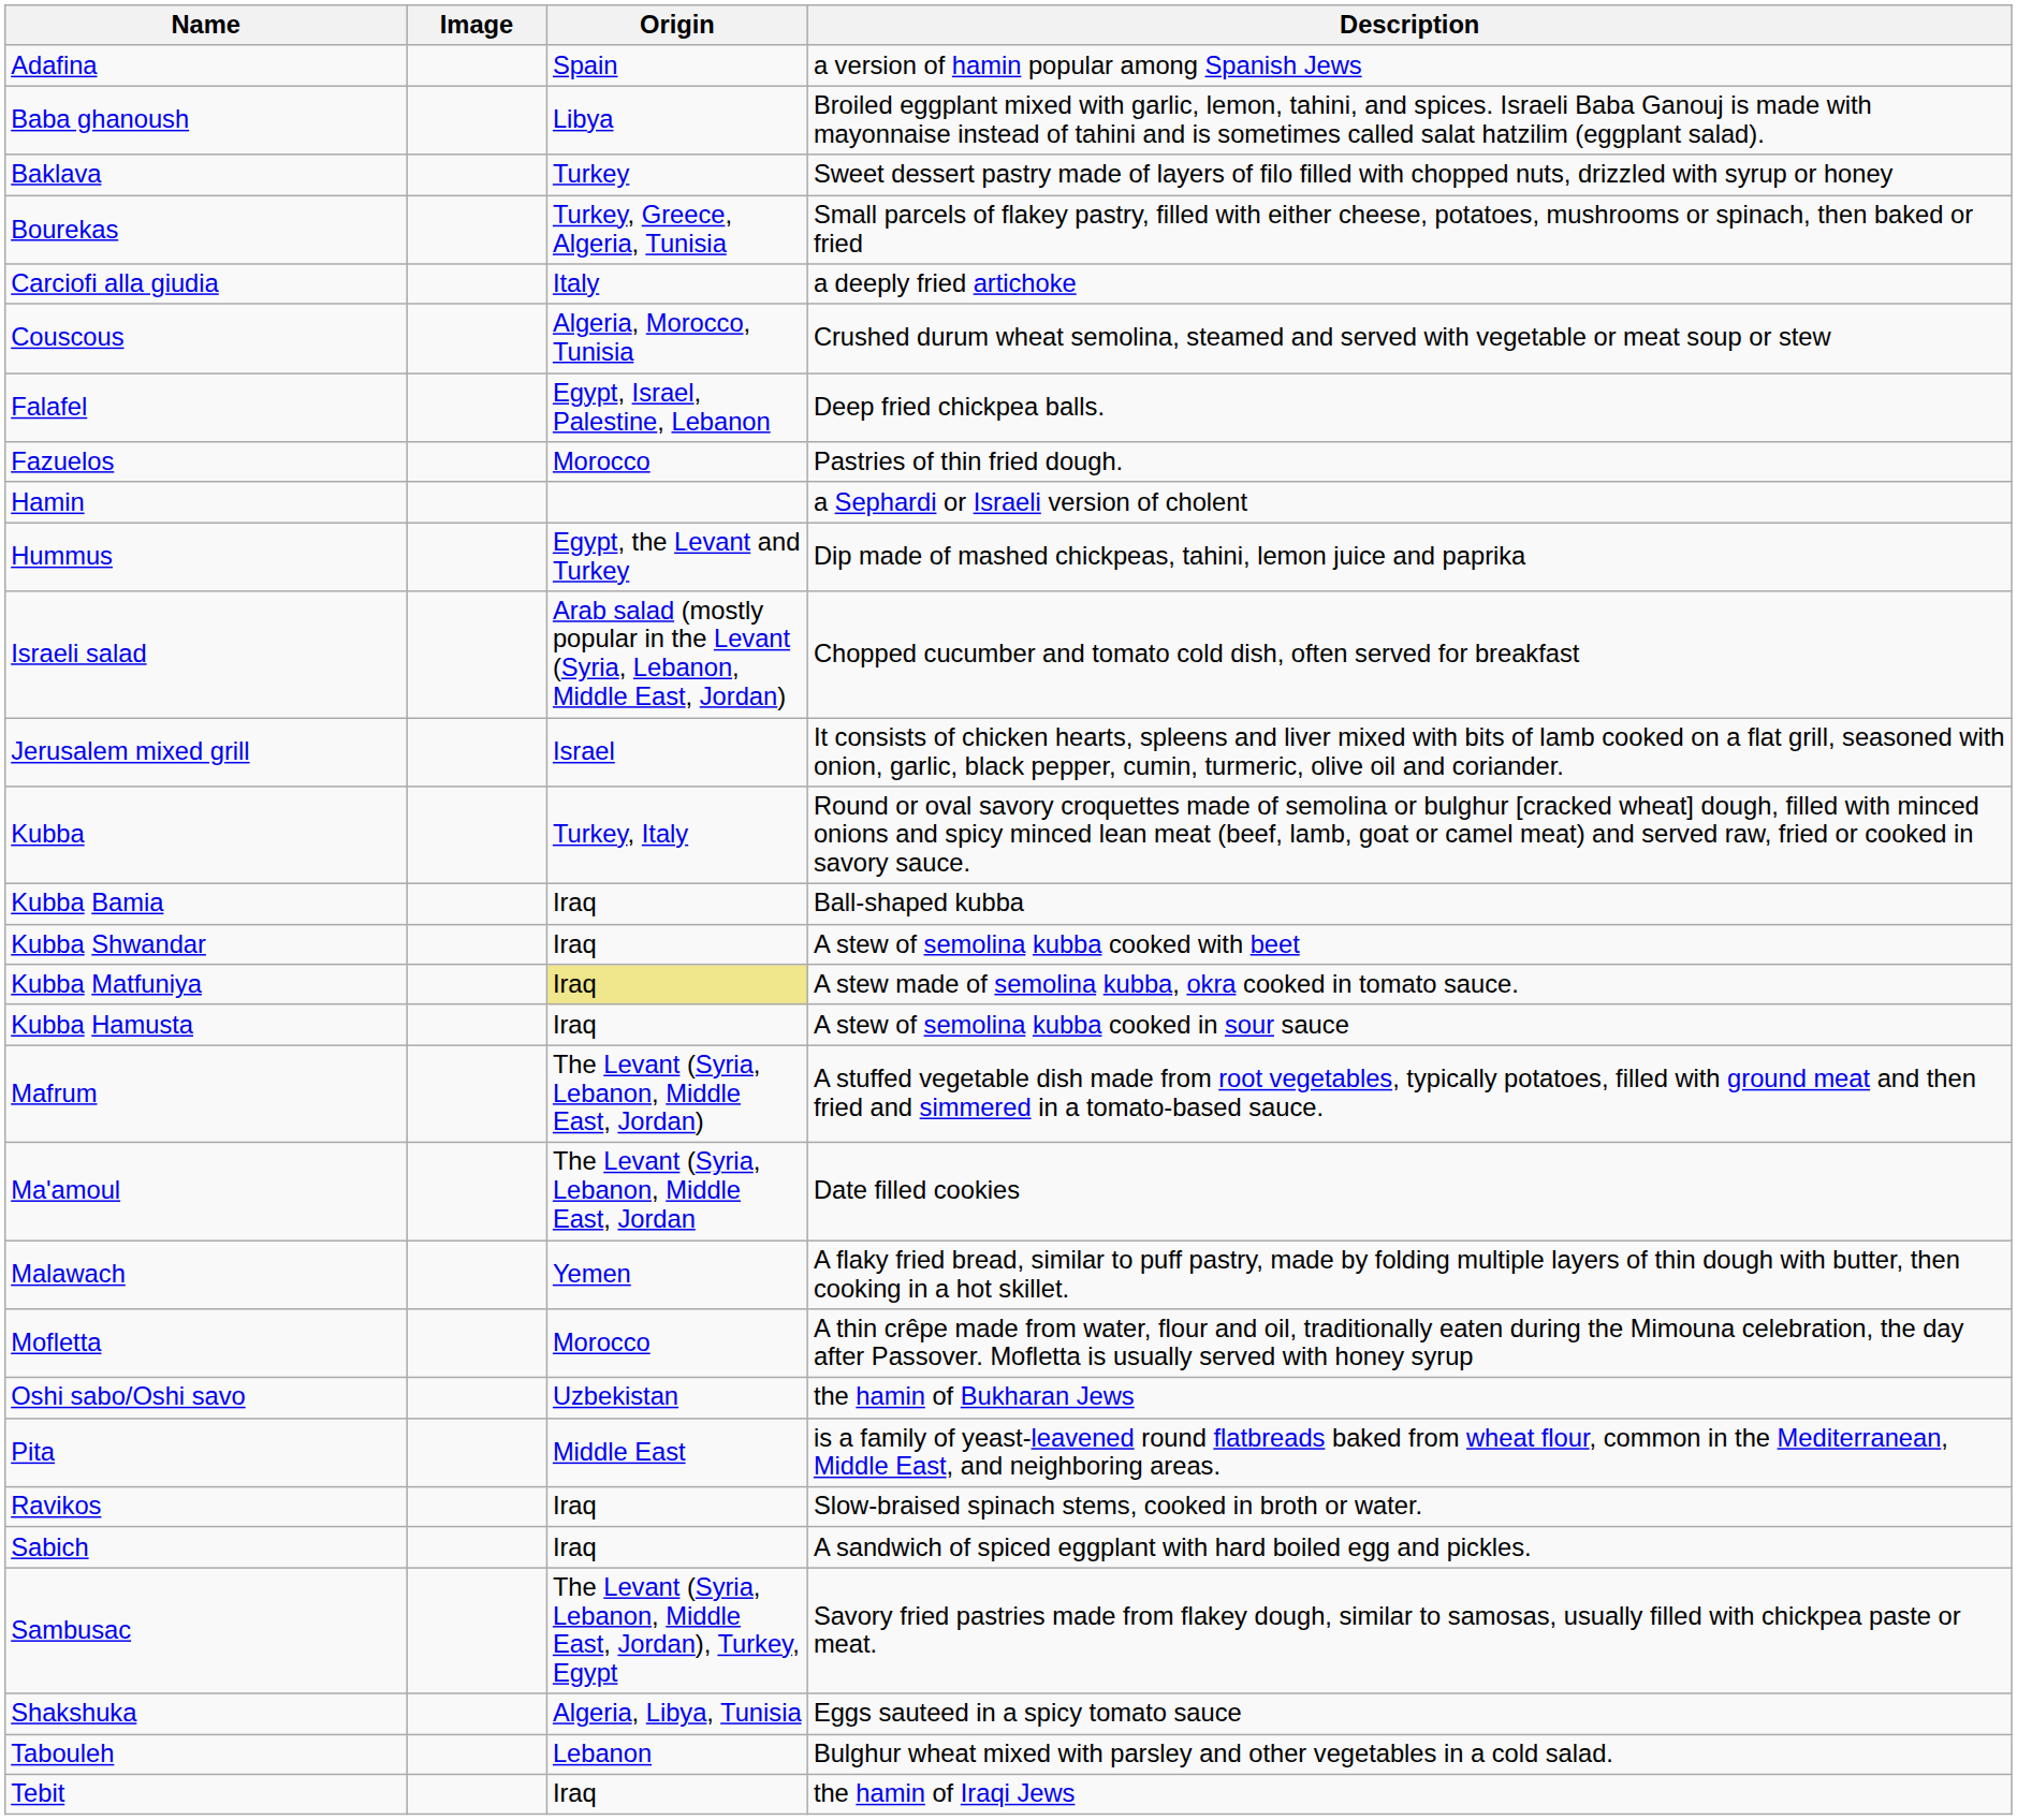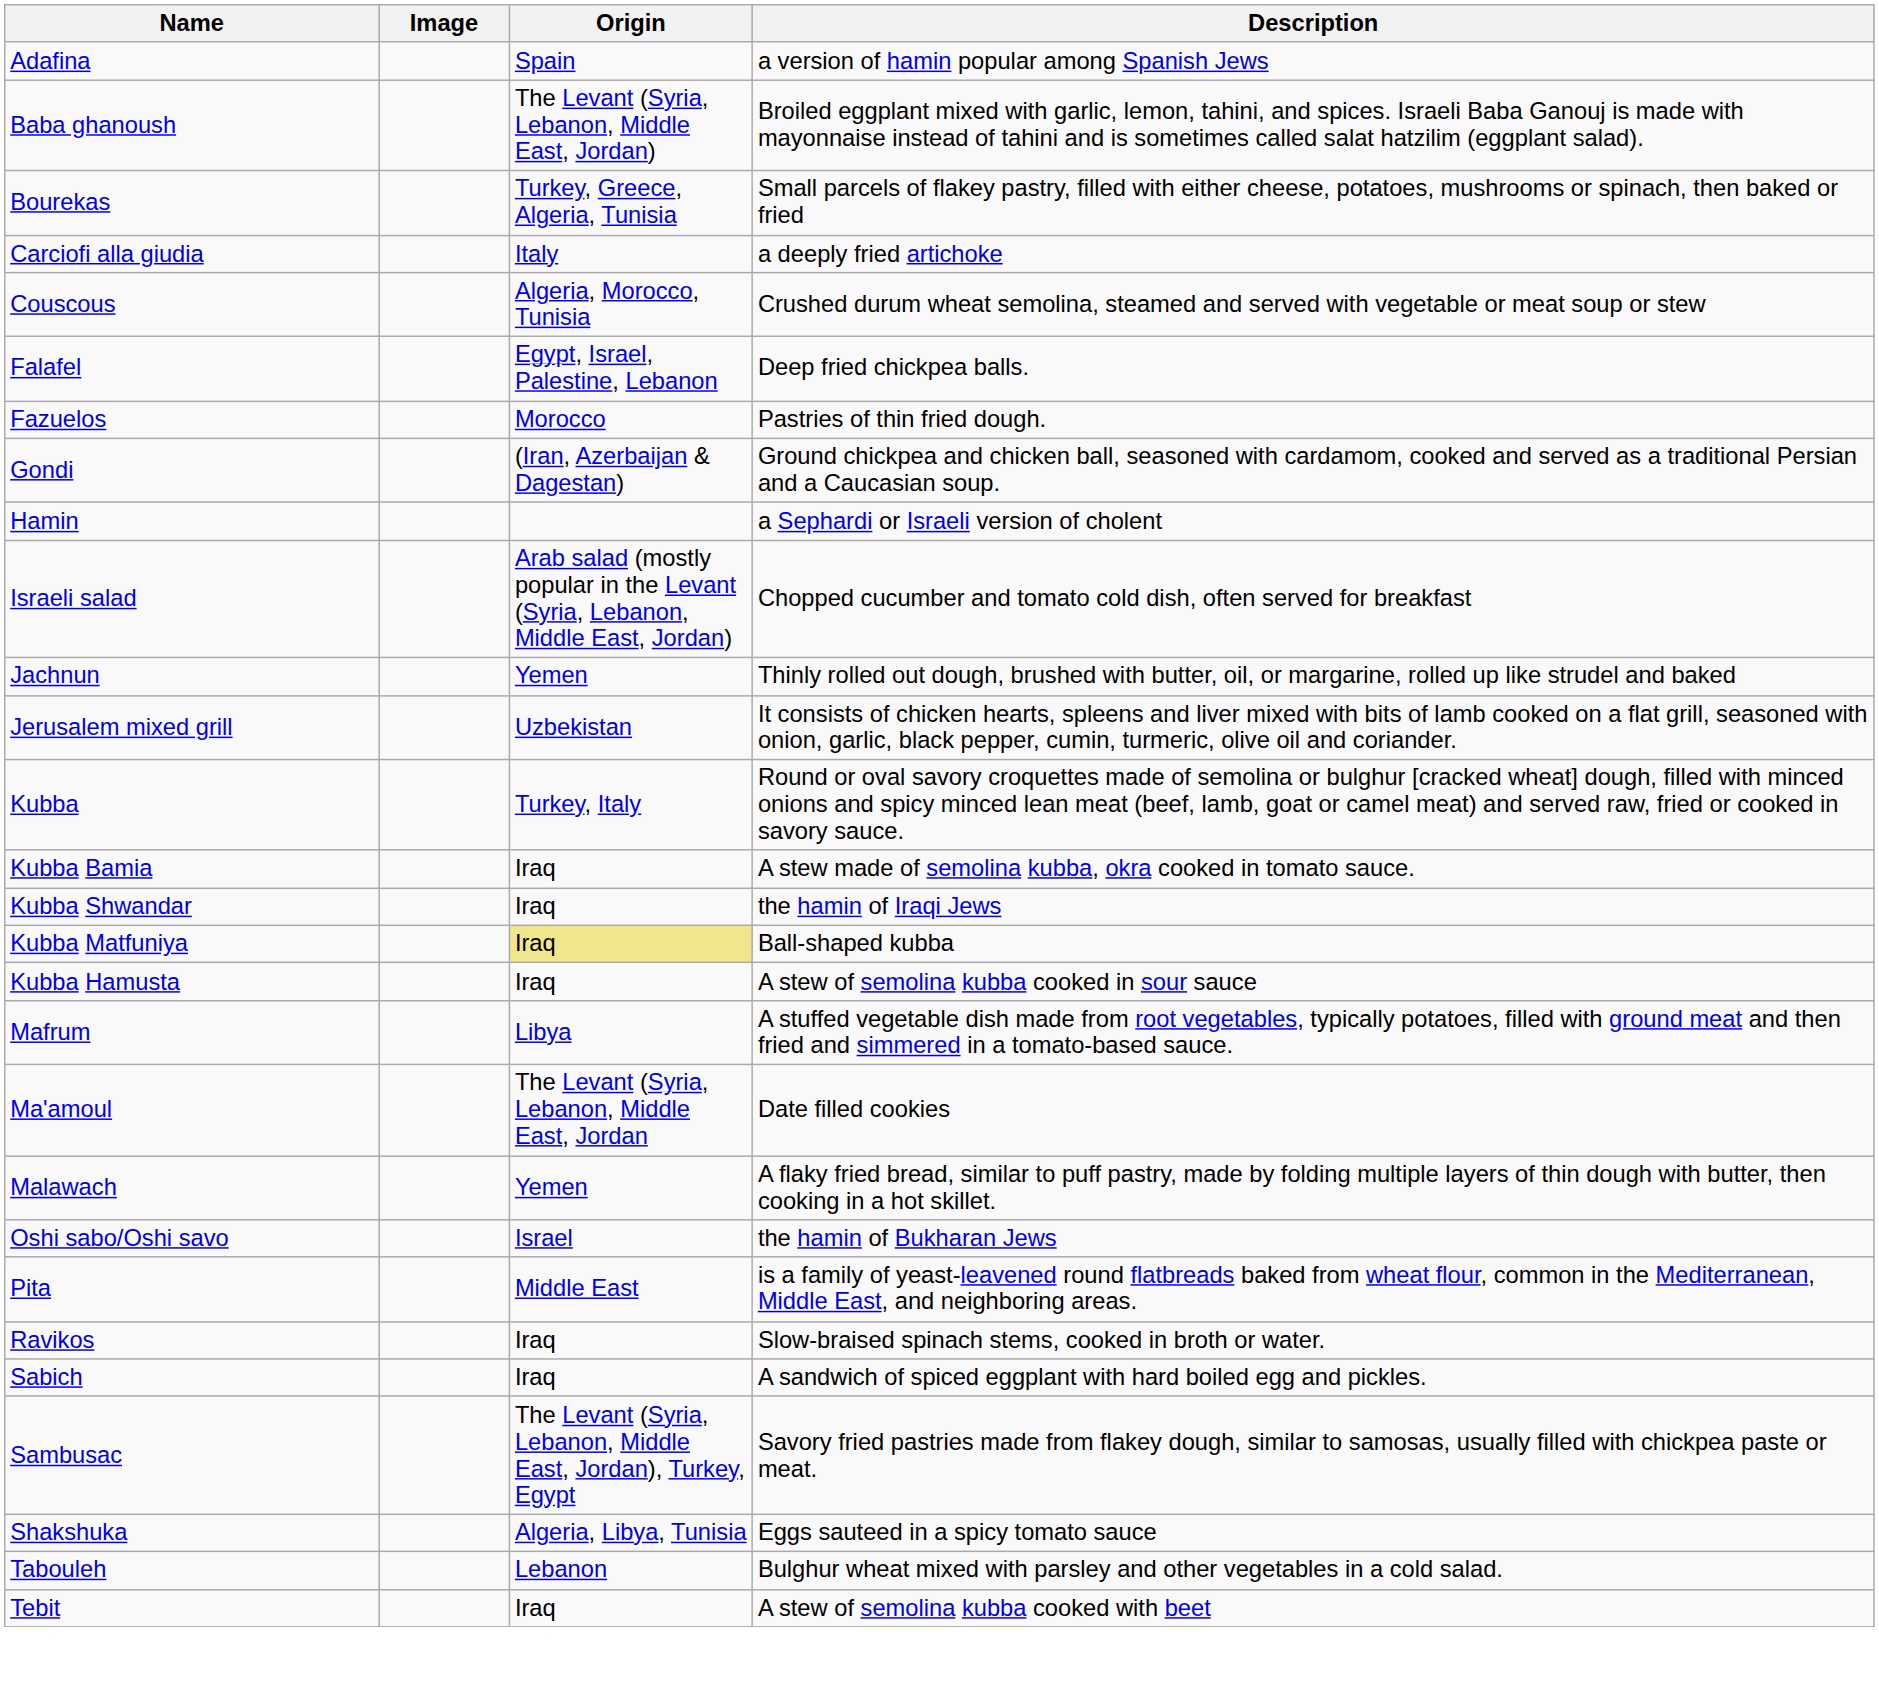Baba ghanoush | Origin: Libya -> The Levant (Syria, Lebanon, Middle East, Jordan)
- row: Baklava | Turkey | Sweet dessert pastry made of layers of filo filled with chopped nuts, drizzled with syrup or honey
+ row: Gondi | (Iran, Azerbaijan & Dagestan) | Ground chickpea and chicken ball, seasoned with cardamom, cooked and served as a traditional Persian and a Caucasian soup.
- row: Hummus | Egypt, the Levant and Turkey | Dip made of mashed chickpeas, tahini, lemon juice and paprika
+ row: Jachnun | Yemen | Thinly rolled out dough, brushed with butter, oil, or margarine, rolled up like strudel and baked
Jerusalem mixed grill | Origin: Israel -> Uzbekistan
Kubba Bamia | Description: Ball-shaped kubba -> A stew made of semolina kubba, okra cooked in tomato sauce.
Kubba Shwandar | Description: A stew of semolina kubba cooked with beet -> the hamin of Iraqi Jews
Kubba Matfuniya | Description: A stew made of semolina kubba, okra cooked in tomato sauce. -> Ball-shaped kubba
Mafrum | Origin: The Levant (Syria, Lebanon, Middle East, Jordan) -> Libya
- row: Mofletta | Morocco | A thin crêpe made from water, flour and oil, traditionally eaten during the Mimouna celebration, the day after Passover. Mofletta is usually served with honey syrup
Oshi sabo/Oshi savo | Origin: Uzbekistan -> Israel
Tebit | Description: the hamin of Iraqi Jews -> A stew of semolina kubba cooked with beet
